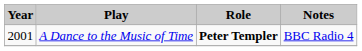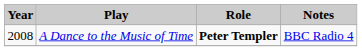A Dance to the Music of Time | Year: 2001 -> 2008
